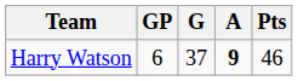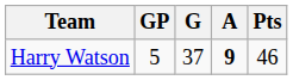Harry Watson | GP: 6 -> 5
